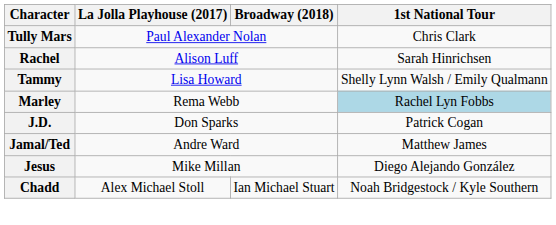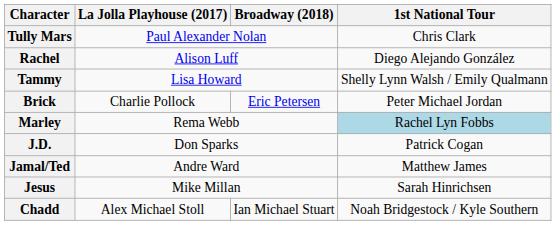Rachel | 1st National Tour: Sarah Hinrichsen -> Diego Alejando González
+ row: Brick | Charlie Pollock | Eric Petersen | Peter Michael Jordan
Jesus | 1st National Tour: Diego Alejando González -> Sarah Hinrichsen
